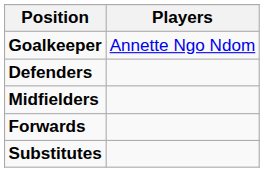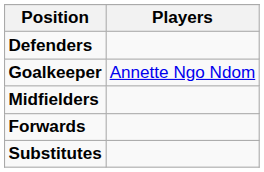rows swapped: Goalkeeper <-> Defenders
